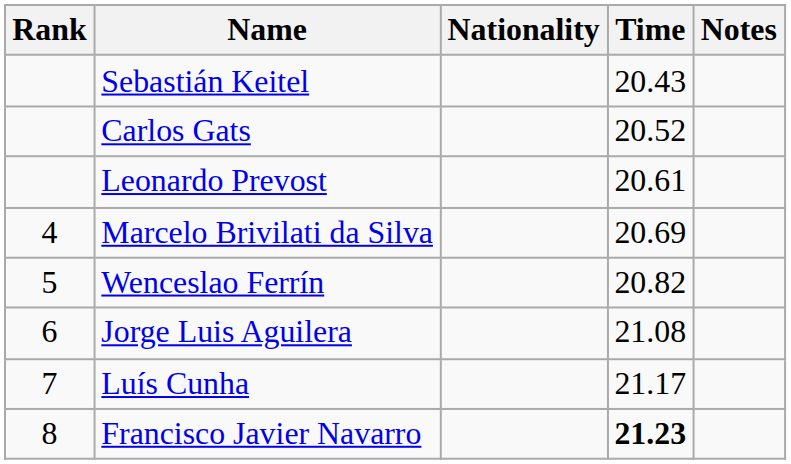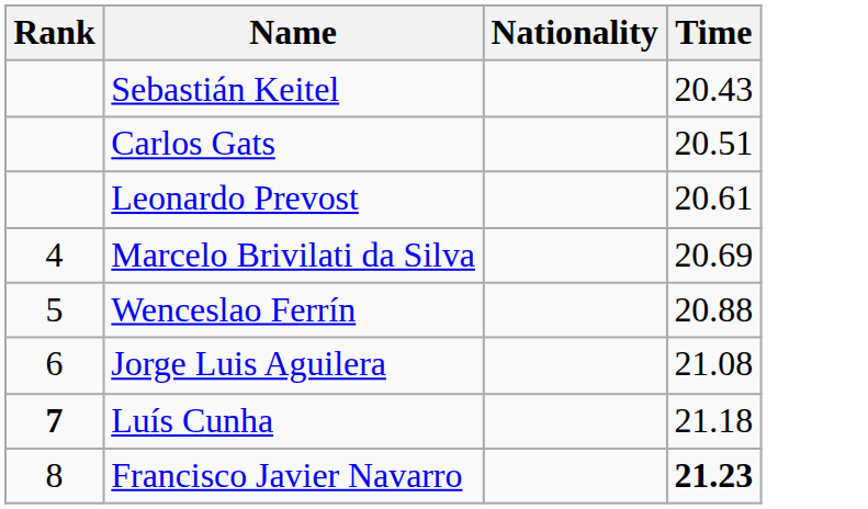- column: Notes
Carlos Gats | Time: 20.52 -> 20.51
Wenceslao Ferrín | Time: 20.82 -> 20.88
Luís Cunha | Rank: normal -> bold
Luís Cunha | Time: 21.17 -> 21.18
